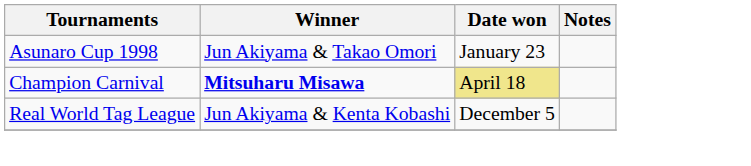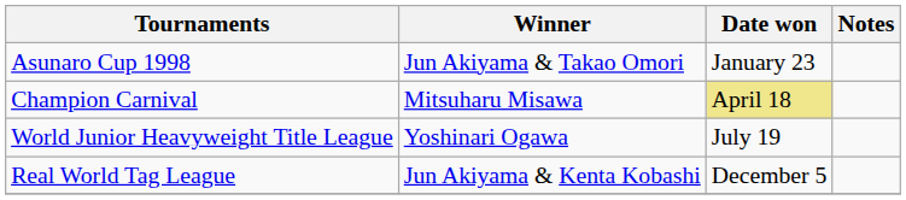Champion Carnival | Winner: bold -> normal
+ row: World Junior Heavyweight Title League | Yoshinari Ogawa | July 19
